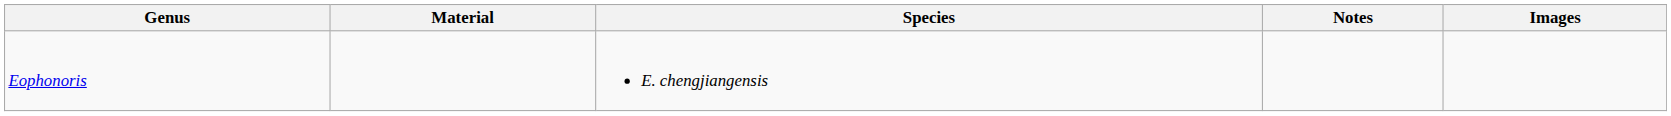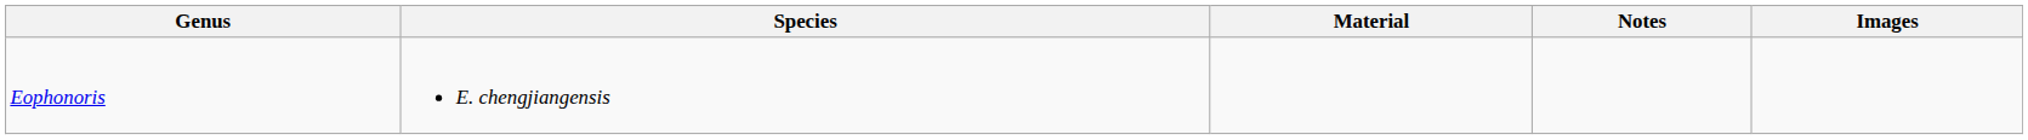columns swapped: Species <-> Material
